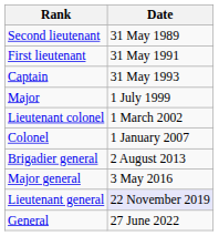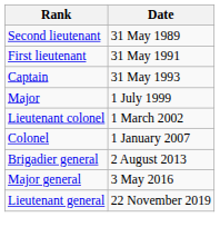Lieutenant general | Date: lavender background -> no background
- row: General | 27 June 2022
